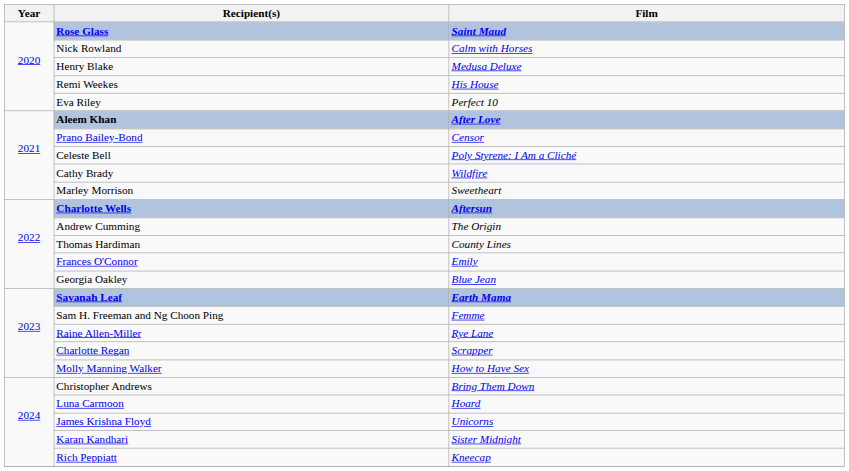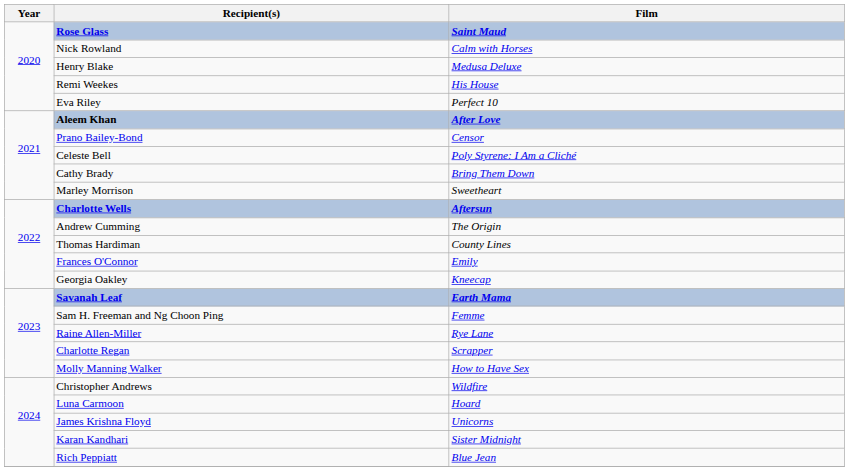Cathy Brady | Film: Wildfire -> Bring Them Down
Georgia Oakley | Film: Blue Jean -> Kneecap
Christopher Andrews | Film: Bring Them Down -> Wildfire
Rich Peppiatt | Film: Kneecap -> Blue Jean
